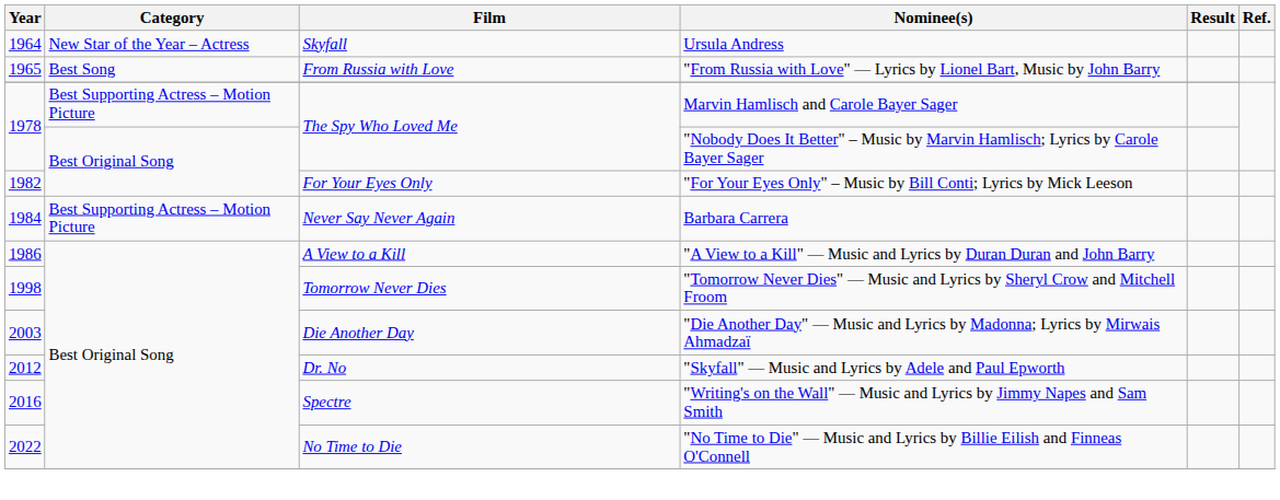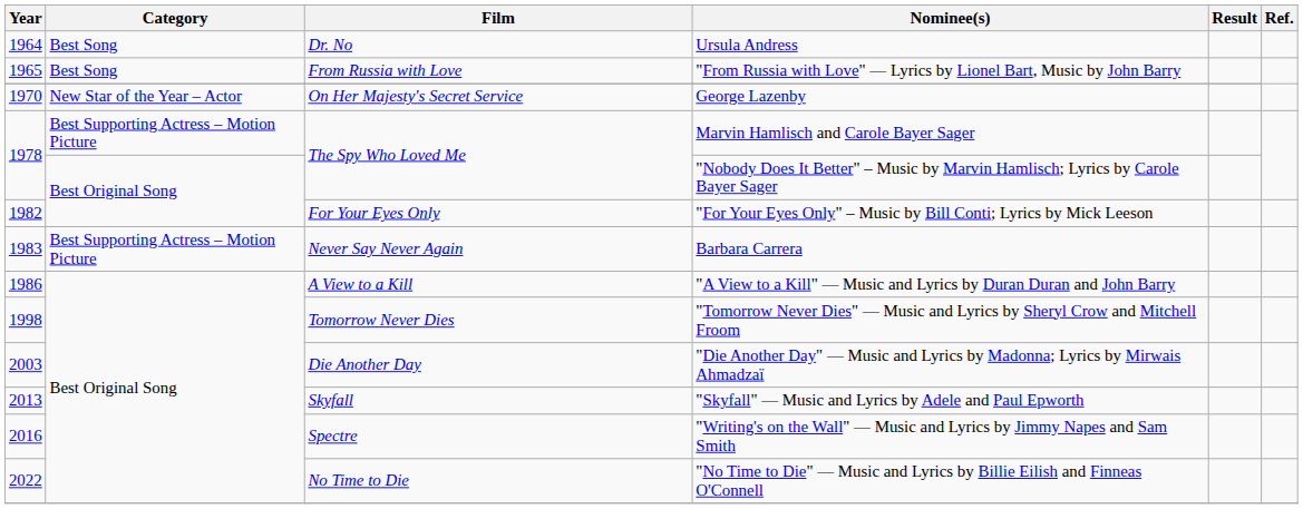Ursula Andress | Category: New Star of the Year – Actress -> Best Song
Ursula Andress | Film: Skyfall -> Dr. No
+ row: 1970 | New Star of the Year – Actor | On Her Majesty's Secret Service | George Lazenby
Barbara Carrera | Year: 1984 -> 1983
"Skyfall" — Music and Lyrics by Adele and Paul Epworth | Year: 2012 -> 2013
"Skyfall" — Music and Lyrics by Adele and Paul Epworth | Film: Dr. No -> Skyfall
